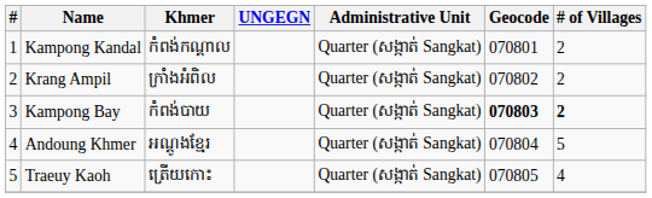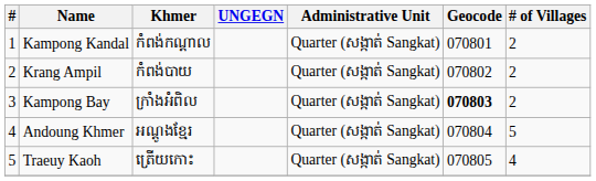Krang Ampil | Khmer: ក្រាំងអំពិល -> កំពង់បាយ
Kampong Bay | Khmer: កំពង់បាយ -> ក្រាំងអំពិល
Kampong Bay | # of Villages: bold -> normal
